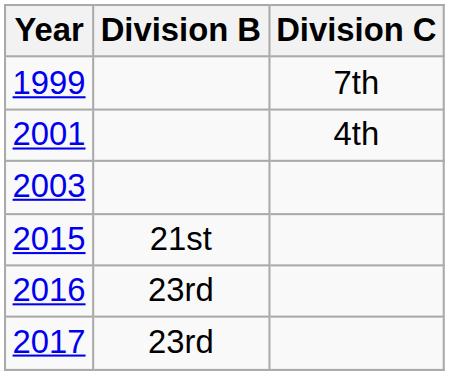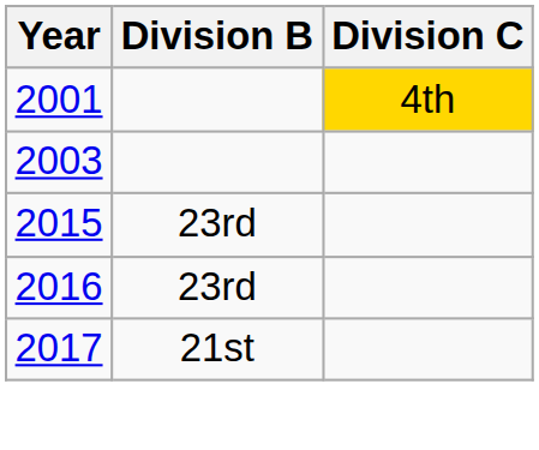- row: 1999 | 7th
2001 | Division C: no background -> gold background
2015 | Division B: 21st -> 23rd
2017 | Division B: 23rd -> 21st
